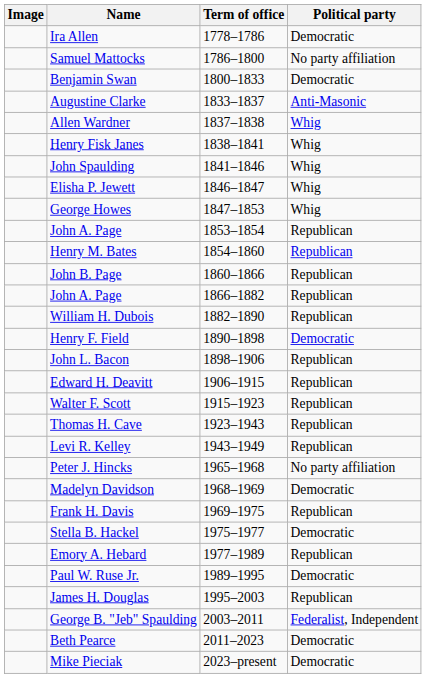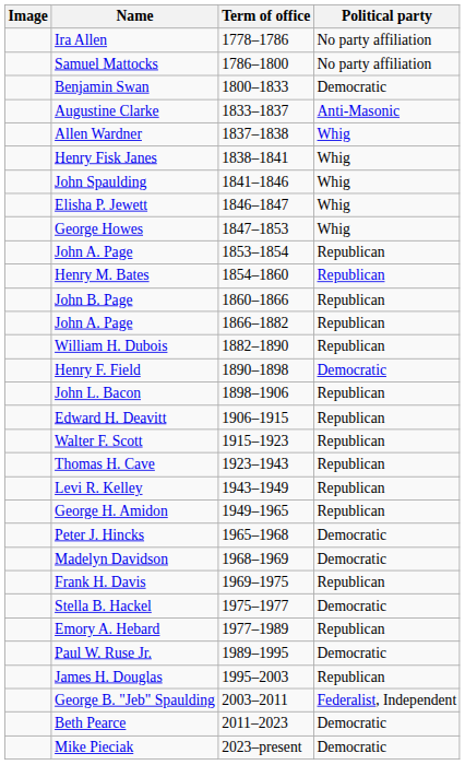Ira Allen | Political party: Democratic -> No party affiliation
+ row: George H. Amidon | 1949–1965 | Republican
Peter J. Hincks | Political party: No party affiliation -> Democratic
